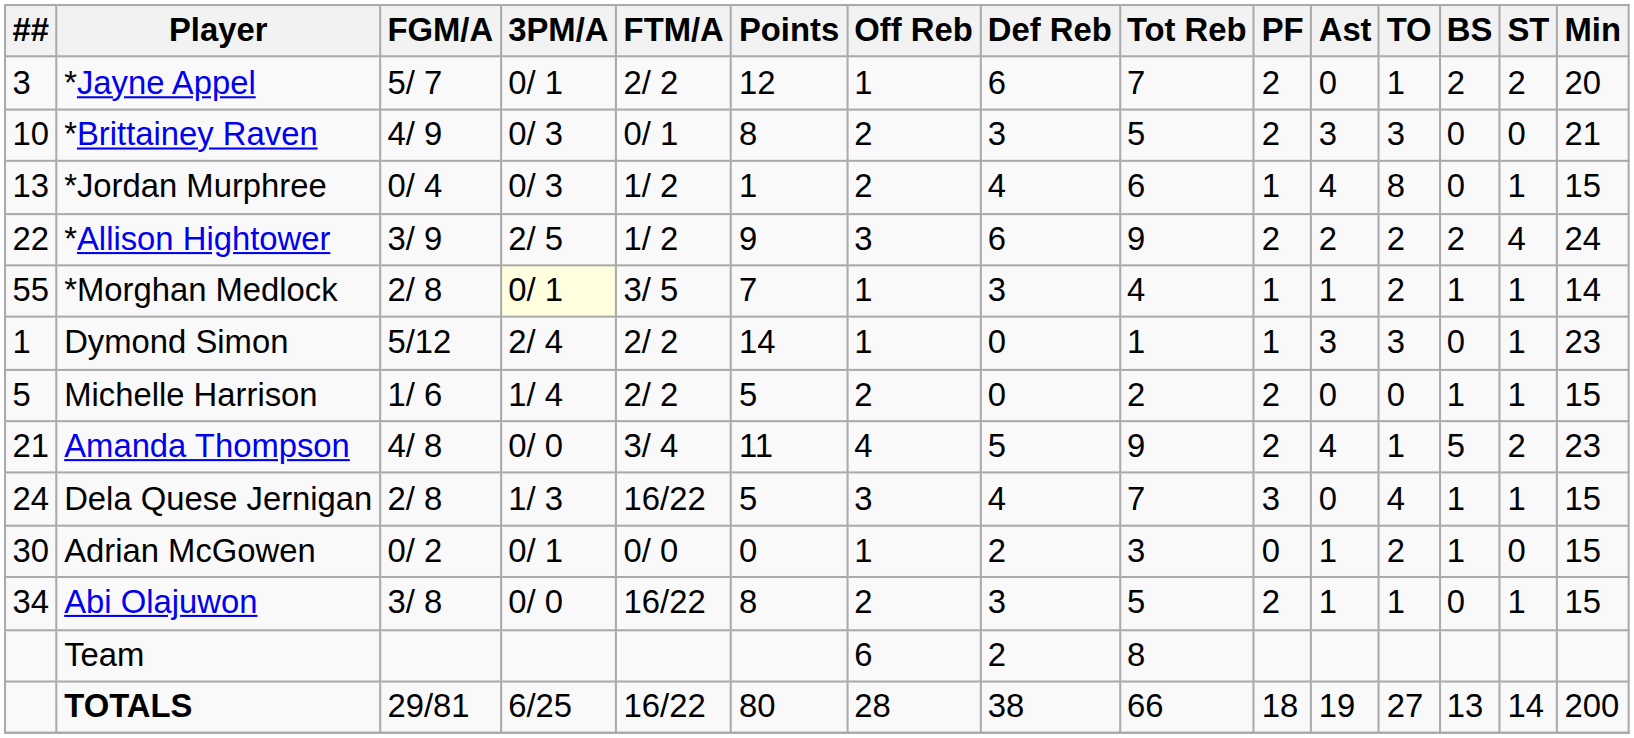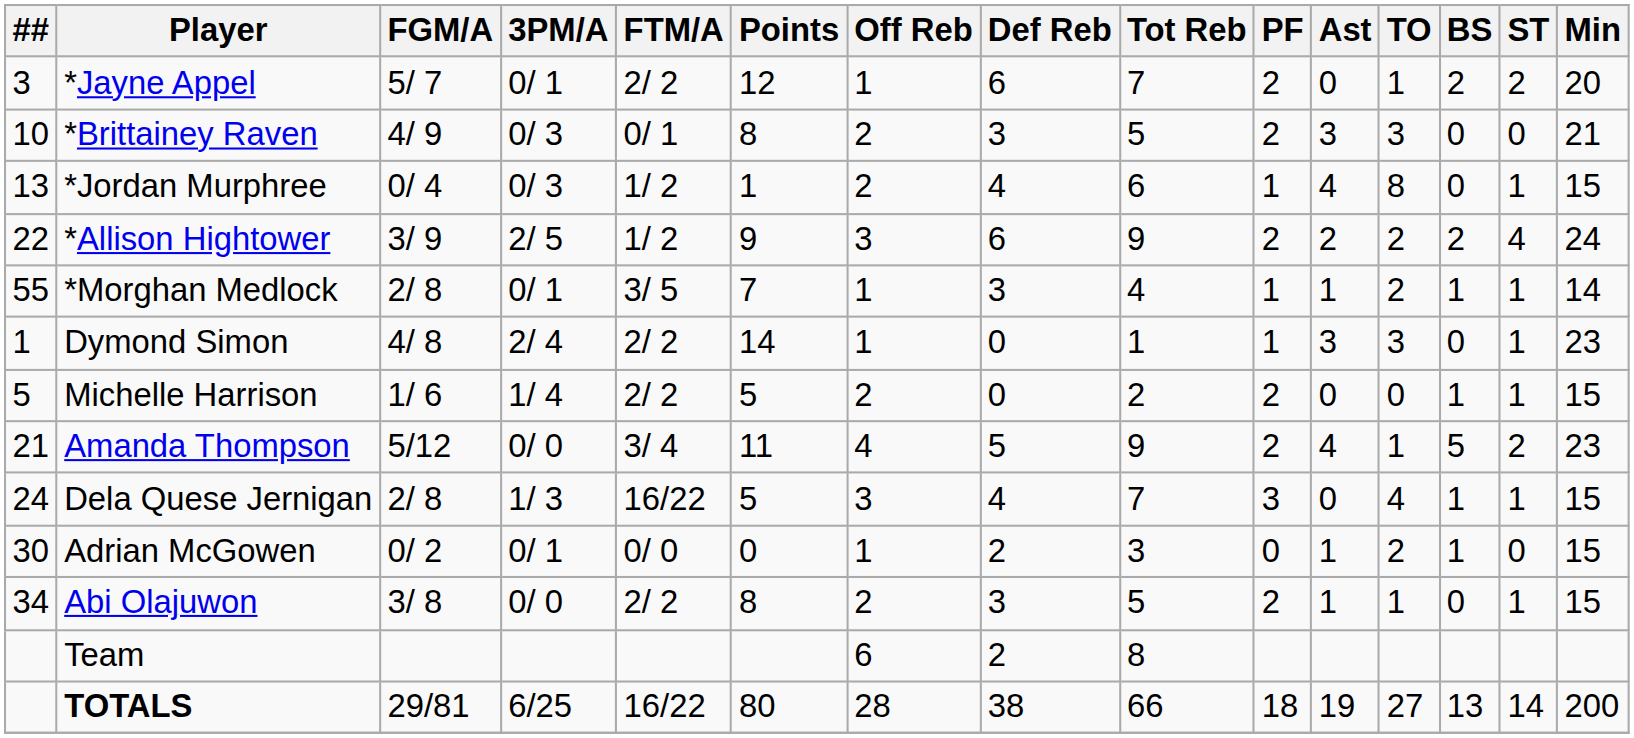*Morghan Medlock | 3PM/A: lightyellow background -> no background
Dymond Simon | FGM/A: 5/12 -> 4/ 8
Amanda Thompson | FGM/A: 4/ 8 -> 5/12
Abi Olajuwon | FTM/A: 16/22 -> 2/ 2
